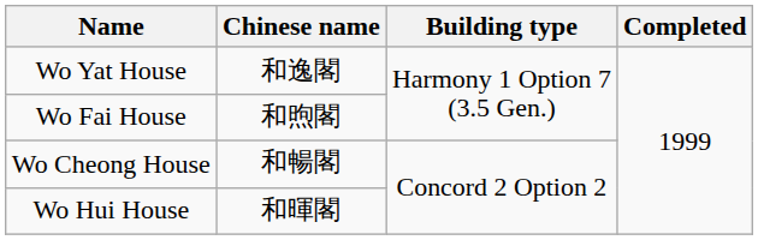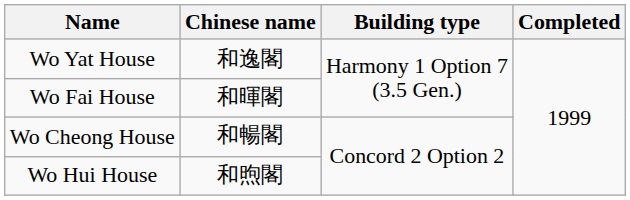Wo Fai House | Chinese name: 和煦閣 -> 和暉閣
Wo Hui House | Chinese name: 和暉閣 -> 和煦閣
